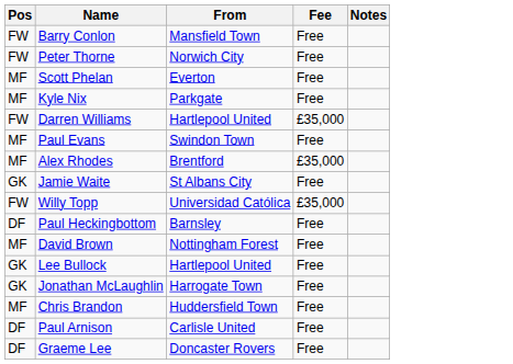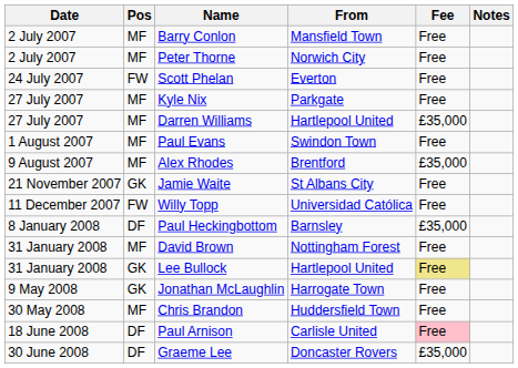+ column: Date | 2 July 2007 | 2 July 2007 | 24 July 2007 | 27 July 2007 | 27 July 2007 | 1 August 2007 | 9 August 2007 | 21 November 2007 | 11 December 2007 | 8 January 2008 | 31 January 2008 | 31 January 2008 | 9 May 2008 | 30 May 2008 | 18 June 2008 | 30 June 2008
Barry Conlon | Pos: FW -> MF
Peter Thorne | Pos: FW -> MF
Scott Phelan | Pos: MF -> FW
Darren Williams | Pos: FW -> MF
Willy Topp | Fee: £35,000 -> Free
Paul Heckingbottom | Fee: Free -> £35,000
Lee Bullock | Fee: no background -> khaki background
Paul Arnison | Fee: no background -> pink background
Graeme Lee | Fee: Free -> £35,000
